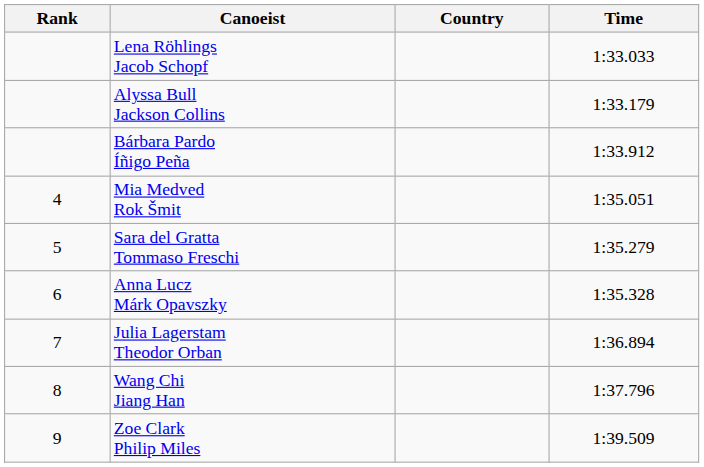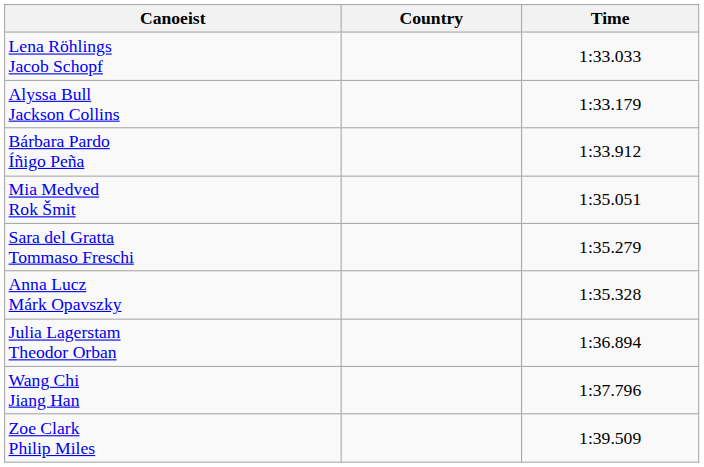- column: Rank | 4 | 5 | 6 | 7 | 8 | 9
